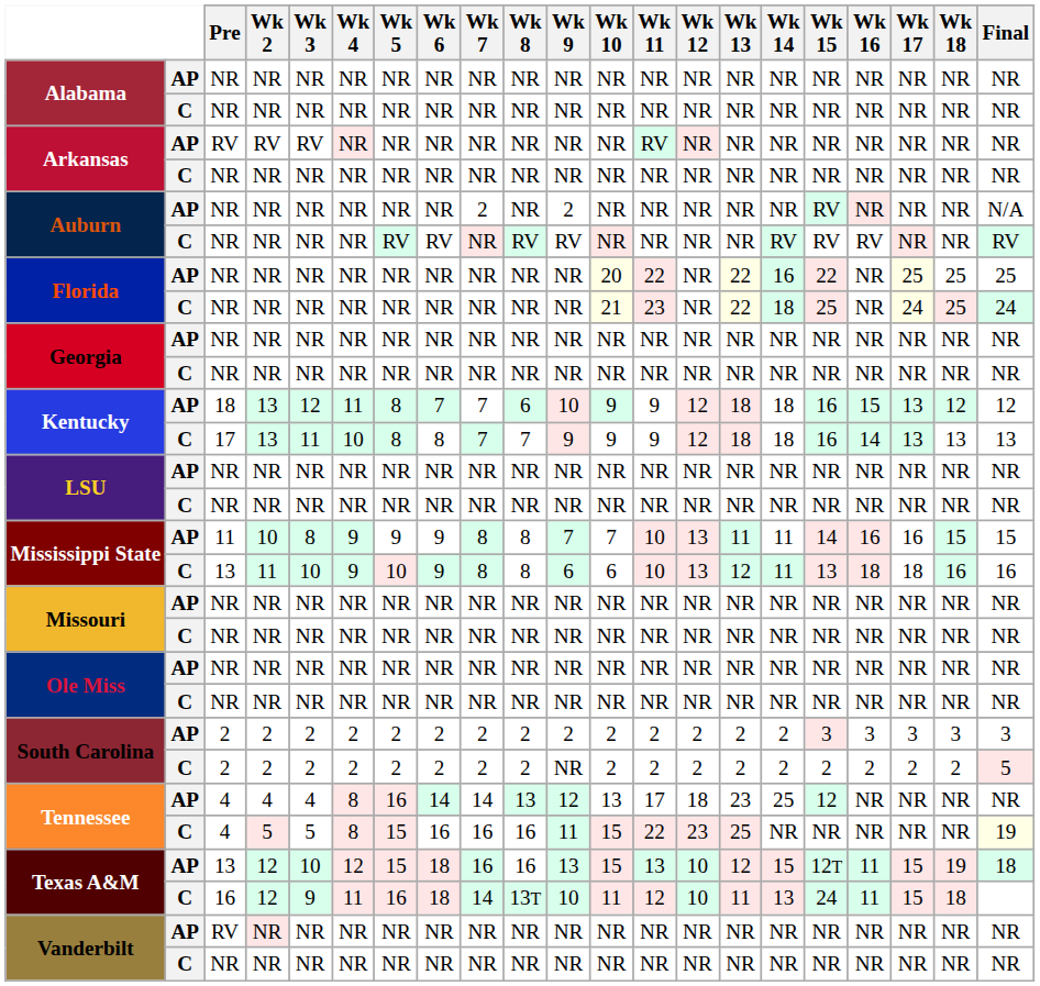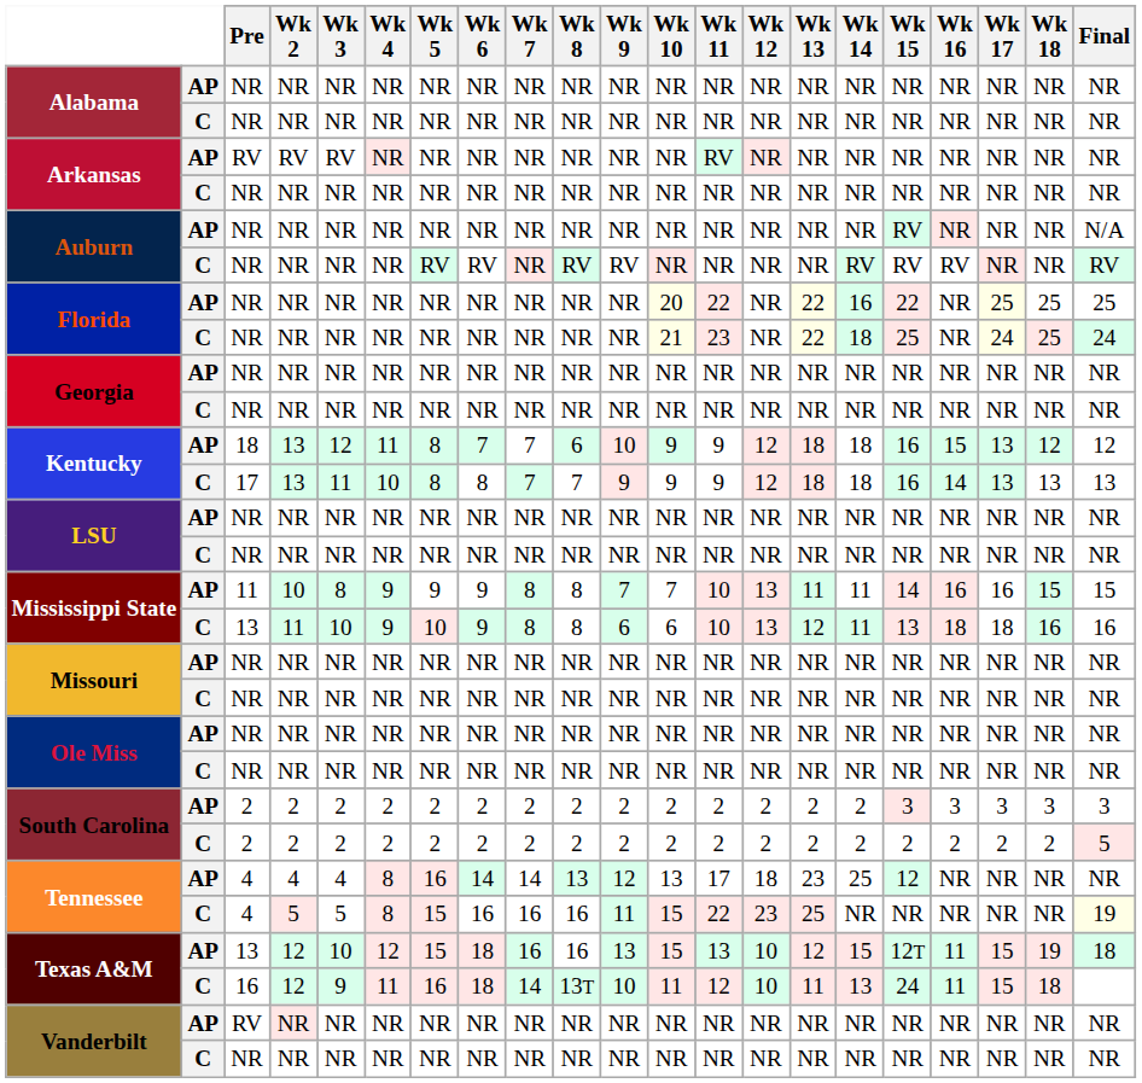Auburn / AP | Wk 7: 2 -> NR
Auburn / AP | Wk 9: 2 -> NR
South Carolina / C | Wk 9: NR -> 2
